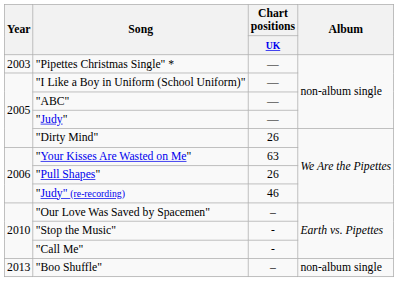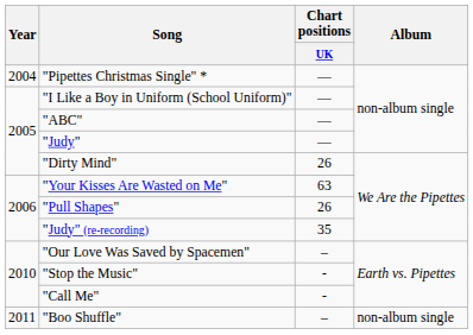"Pipettes Christmas Single" * | Year: 2003 -> 2004
"Judy" (re-recording) | Chart positions / UK: 46 -> 35
"Boo Shuffle" | Year: 2013 -> 2011
